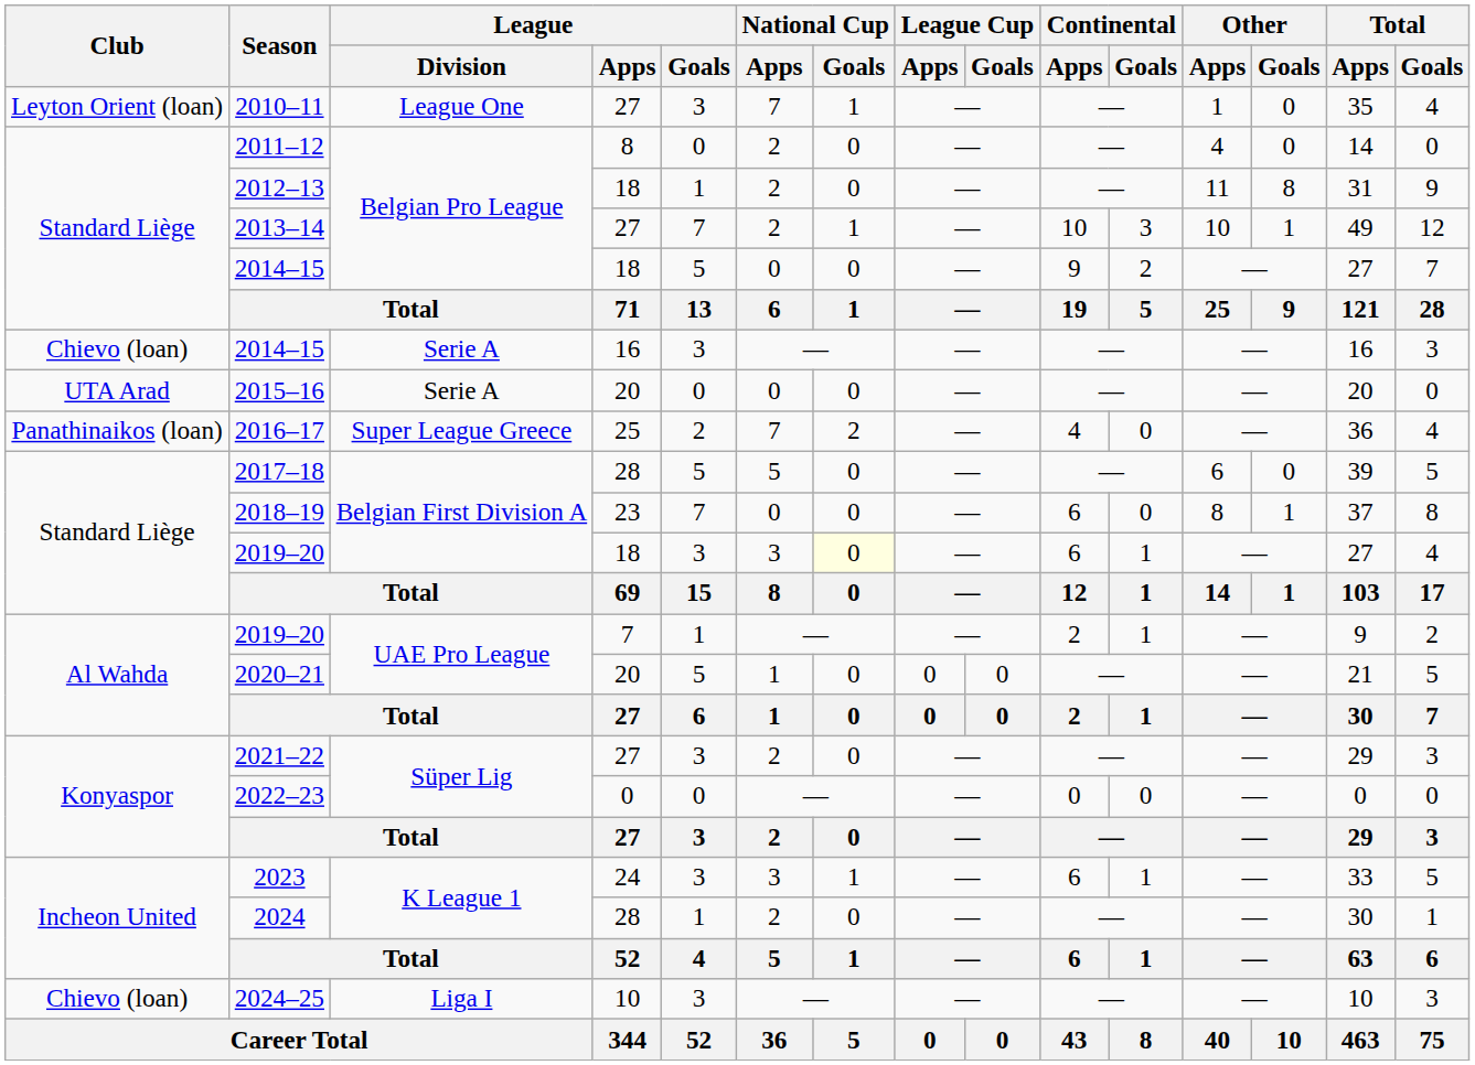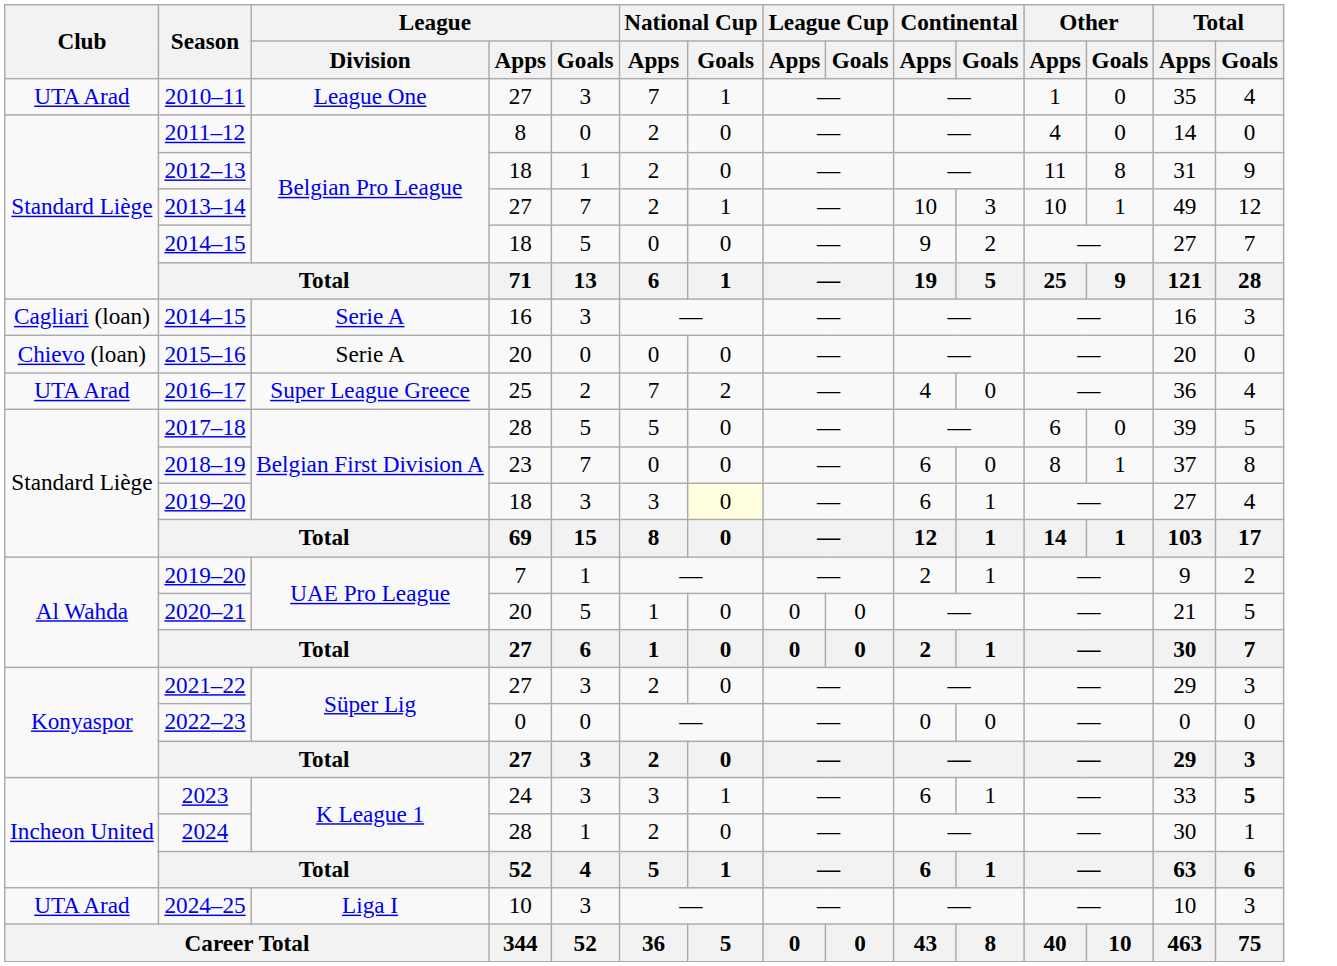2010–11 | Club: Leyton Orient (loan) -> UTA Arad
2014–15 / 16 | Club: Chievo (loan) -> Cagliari (loan)
2015–16 | Club: UTA Arad -> Chievo (loan)
2016–17 | Club: Panathinaikos (loan) -> UTA Arad
2023 | Total / Goals: normal -> bold
2024–25 | Club: Chievo (loan) -> UTA Arad
